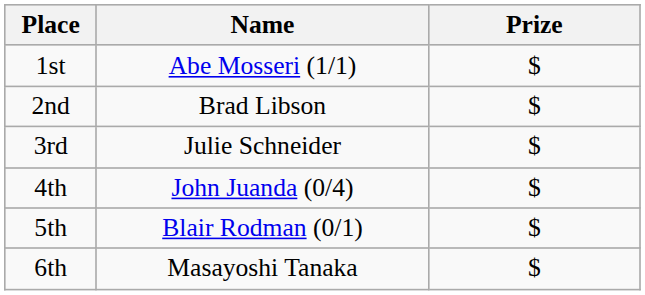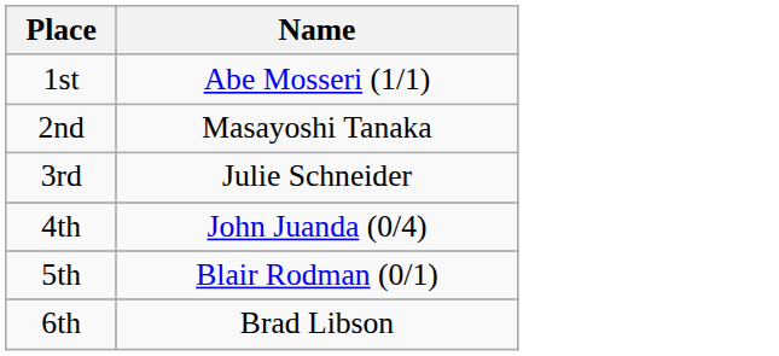- column: Prize | $ | $ | $ | $ | $ | $
2nd | Name: Brad Libson -> Masayoshi Tanaka
6th | Name: Masayoshi Tanaka -> Brad Libson
